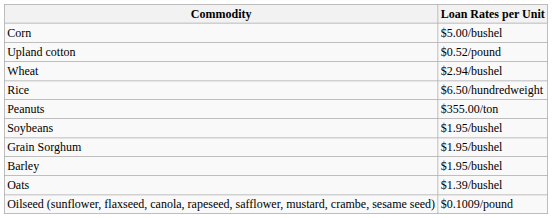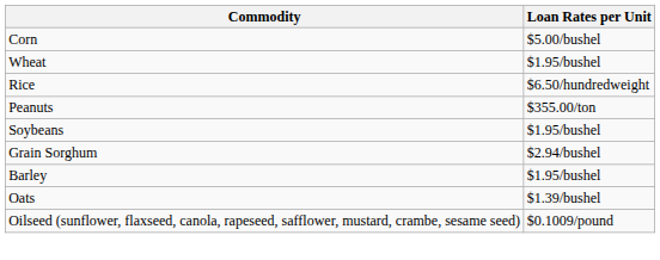- row: Upland cotton | $0.52/pound
Wheat | Loan Rates per Unit: $2.94/bushel -> $1.95/bushel
Grain Sorghum | Loan Rates per Unit: $1.95/bushel -> $2.94/bushel
